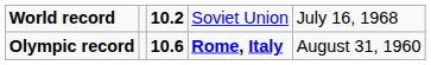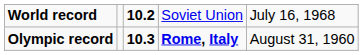Olympic record | column 3: 10.6 -> 10.3
